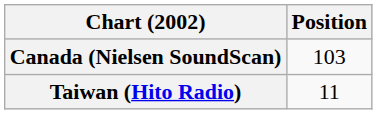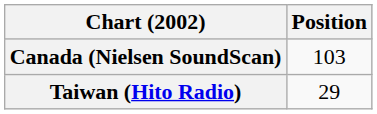Taiwan (Hito Radio) | Position: 11 -> 29
